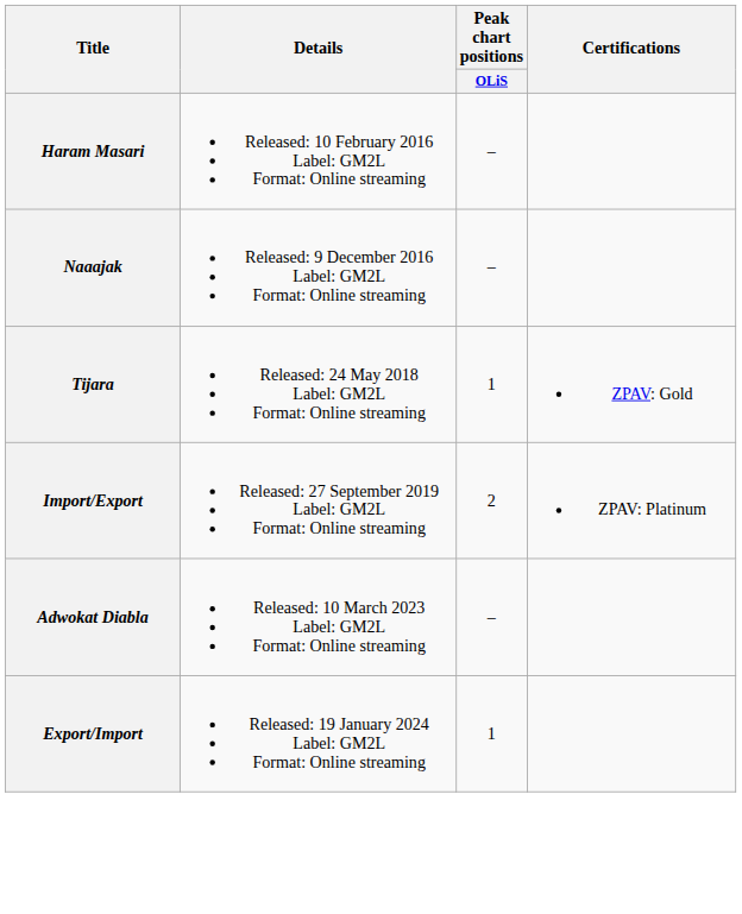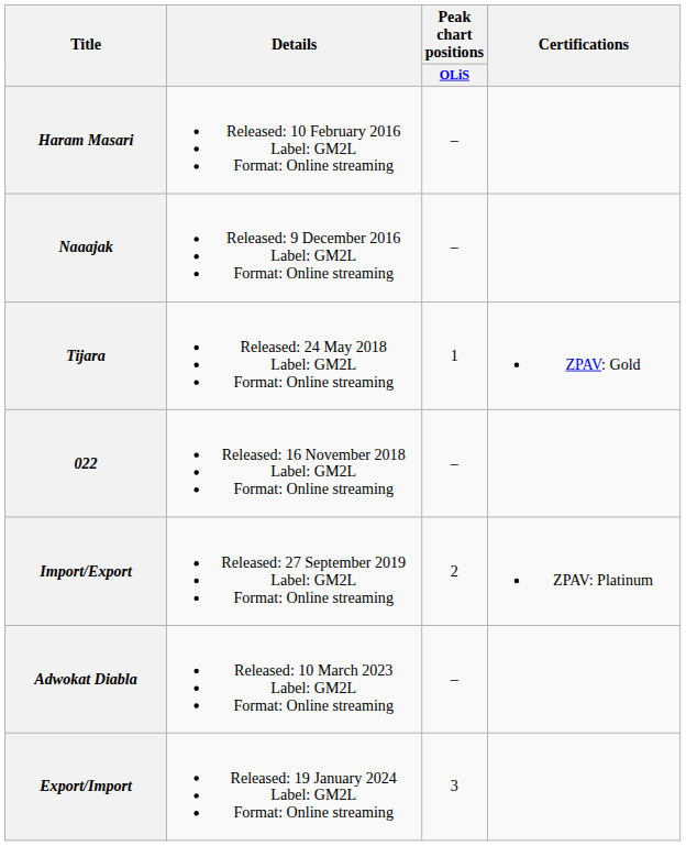+ row: 022 | Released: 16 November 2018 Label: GM2L Format: Online streaming | –
Export/Import | Peak chart positions / OLiS: 1 -> 3
